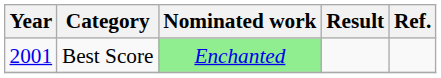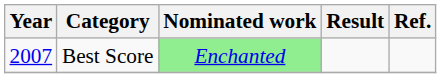Best Score | Year: 2001 -> 2007
